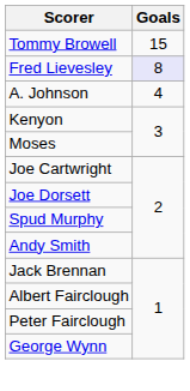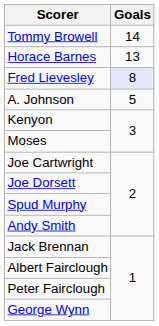Tommy Browell | Goals: 15 -> 14
+ row: Horace Barnes | 13
A. Johnson | Goals: 4 -> 5
